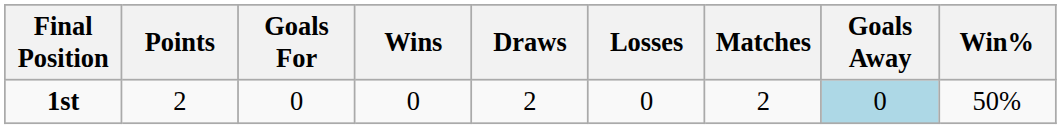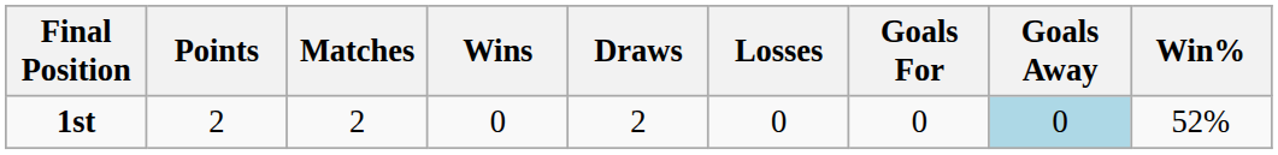columns swapped: Matches <-> Goals For
1st | Win%: 50% -> 52%
